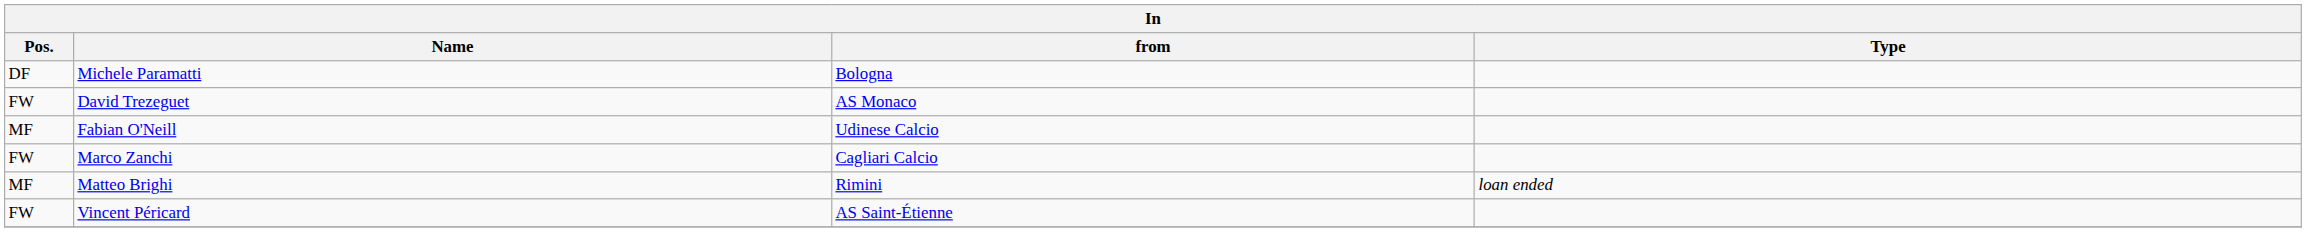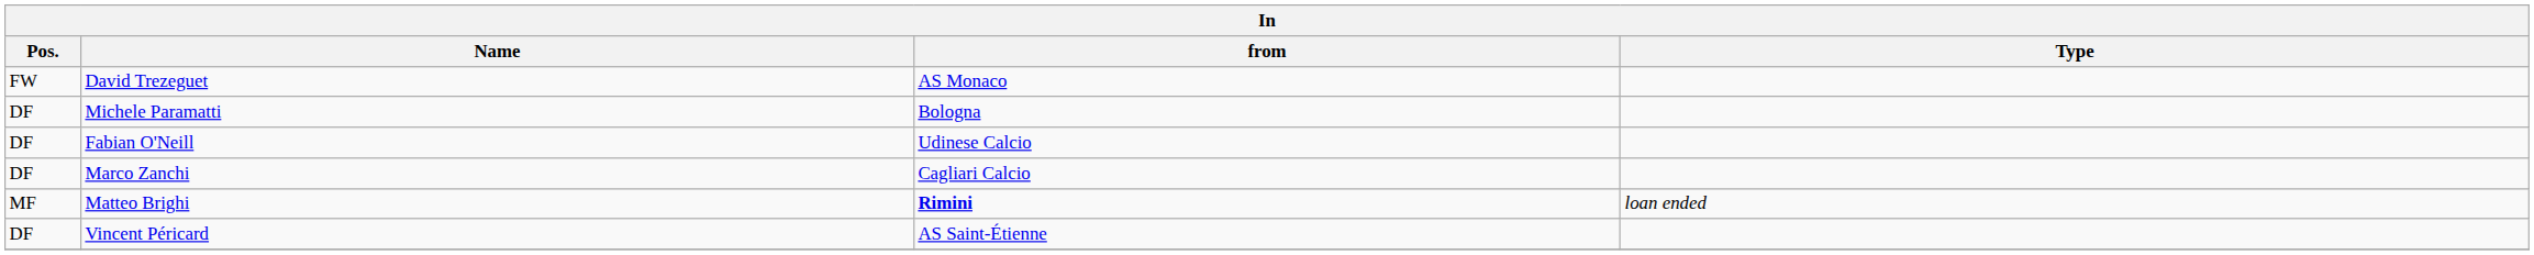rows swapped: David Trezeguet <-> Michele Paramatti
Fabian O'Neill | Pos.: MF -> DF
Marco Zanchi | Pos.: FW -> DF
Matteo Brighi | from: normal -> bold
Vincent Péricard | Pos.: FW -> DF
